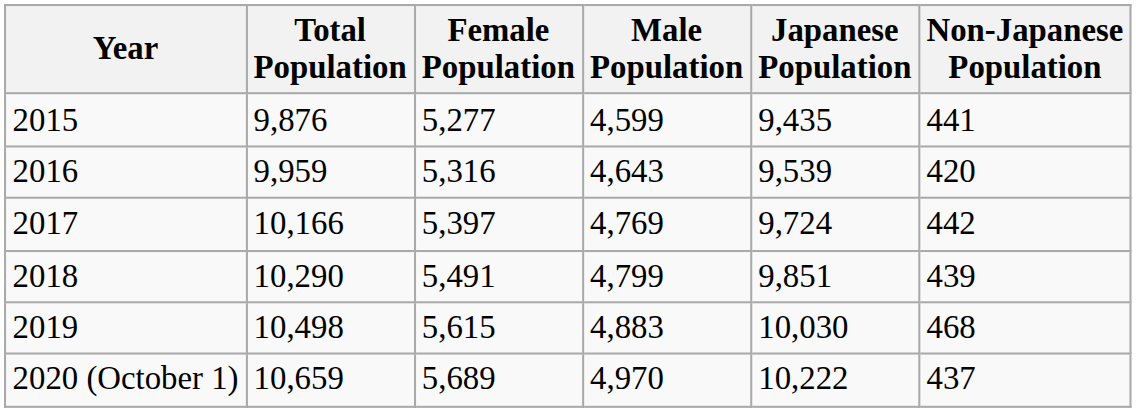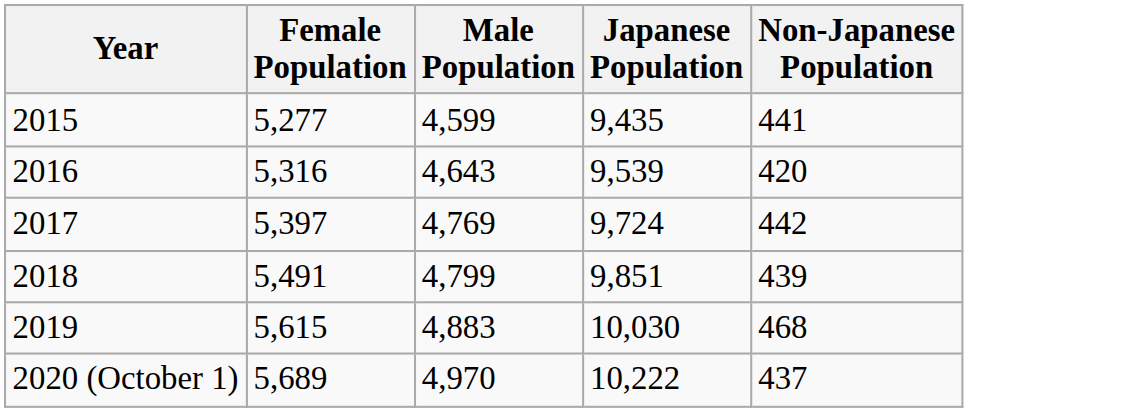- column: Total Population | 9,876 | 9,959 | 10,166 | 10,290 | 10,498 | 10,659
